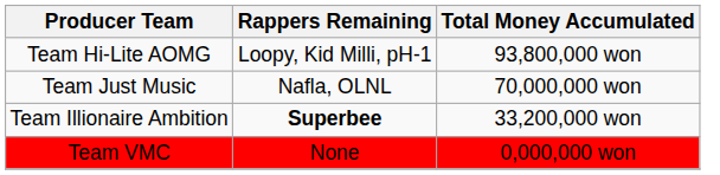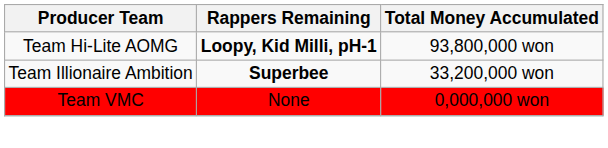Team Hi-Lite AOMG | Rappers Remaining: normal -> bold
- row: Team Just Music | Nafla, OLNL | 70,000,000 won
